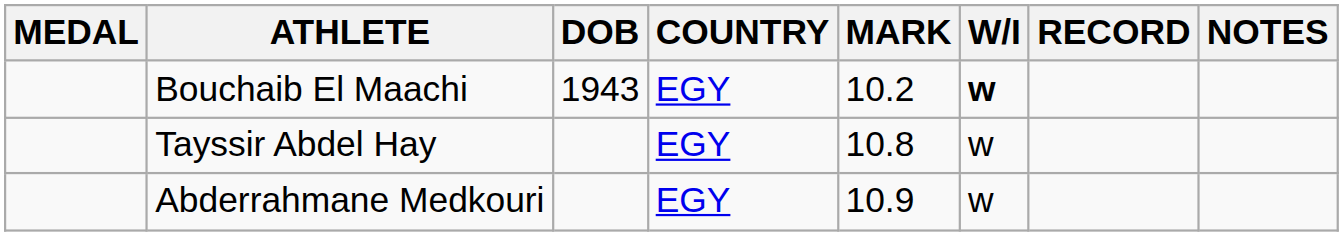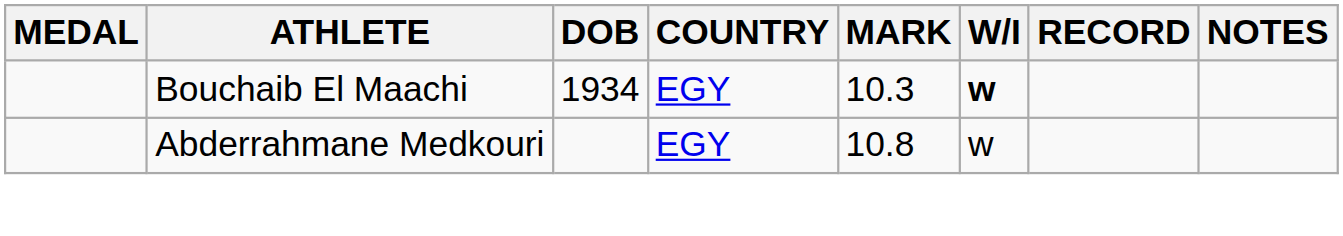Bouchaib El Maachi | DOB: 1943 -> 1934
Bouchaib El Maachi | MARK: 10.2 -> 10.3
- row: Tayssir Abdel Hay | EGY | 10.8 | w
Abderrahmane Medkouri | MARK: 10.9 -> 10.8
